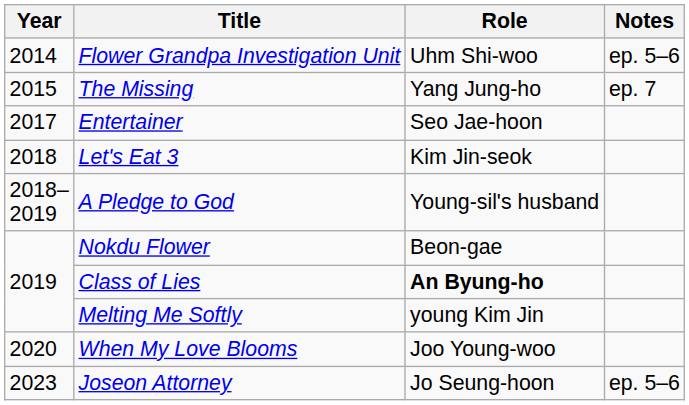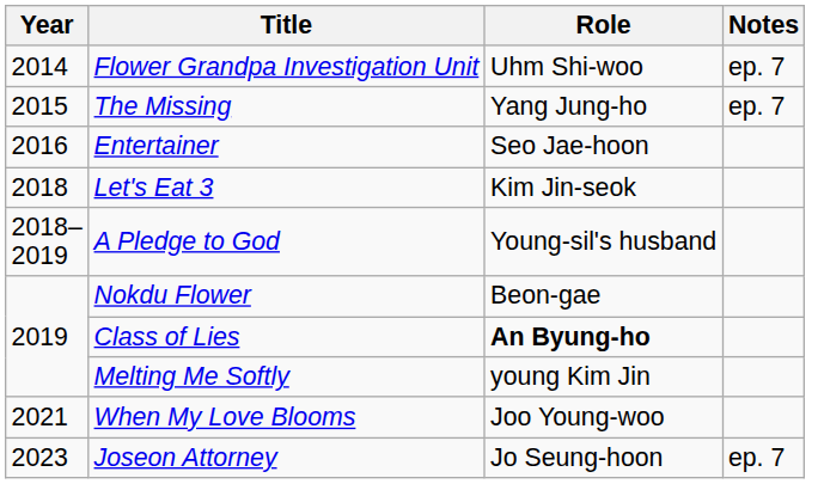Flower Grandpa Investigation Unit | Notes: ep. 5–6 -> ep. 7
Entertainer | Year: 2017 -> 2016
When My Love Blooms | Year: 2020 -> 2021
Joseon Attorney | Notes: ep. 5–6 -> ep. 7
